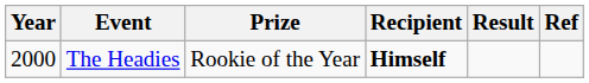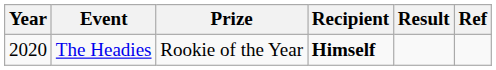The Headies | Year: 2000 -> 2020
